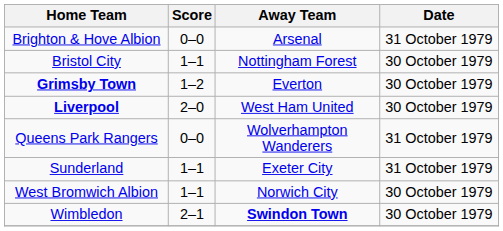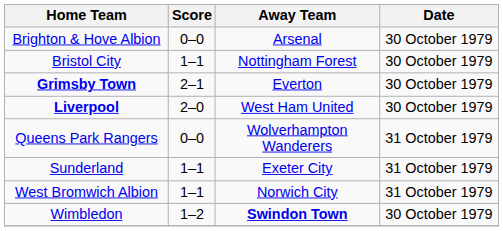Brighton & Hove Albion | Date: 31 October 1979 -> 30 October 1979
Grimsby Town | Score: 1–2 -> 2–1
West Bromwich Albion | Date: 30 October 1979 -> 31 October 1979
Wimbledon | Score: 2–1 -> 1–2
